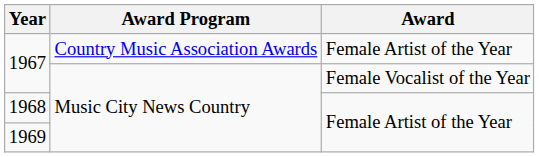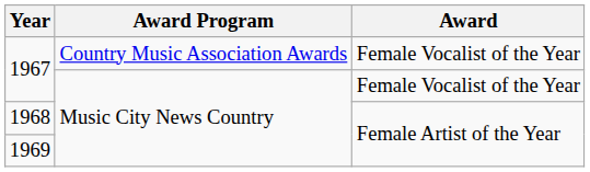1967 / Country Music Association Awards | Award: Female Artist of the Year -> Female Vocalist of the Year
